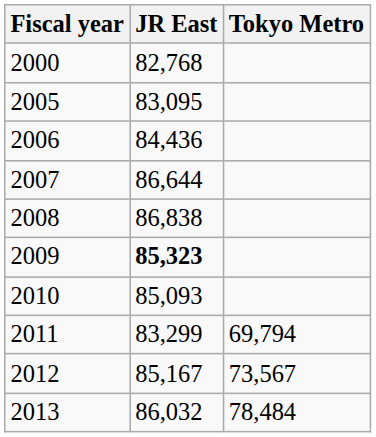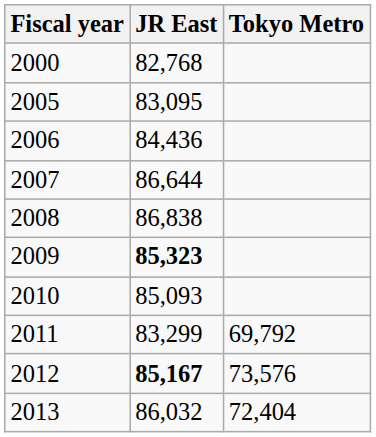2011 | Tokyo Metro: 69,794 -> 69,792
2012 | JR East: normal -> bold
2012 | Tokyo Metro: 73,567 -> 73,576
2013 | Tokyo Metro: 78,484 -> 72,404
